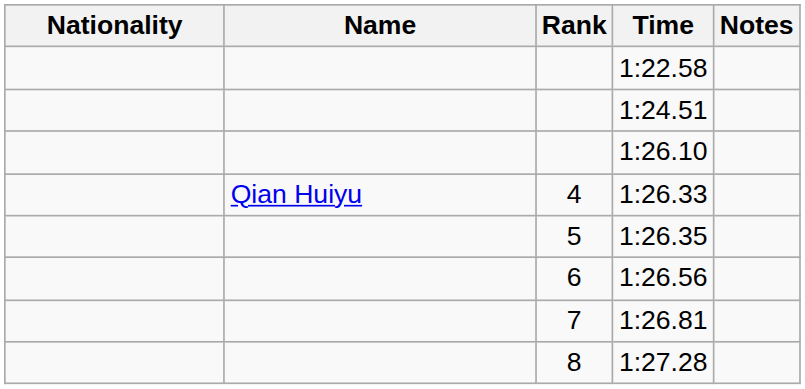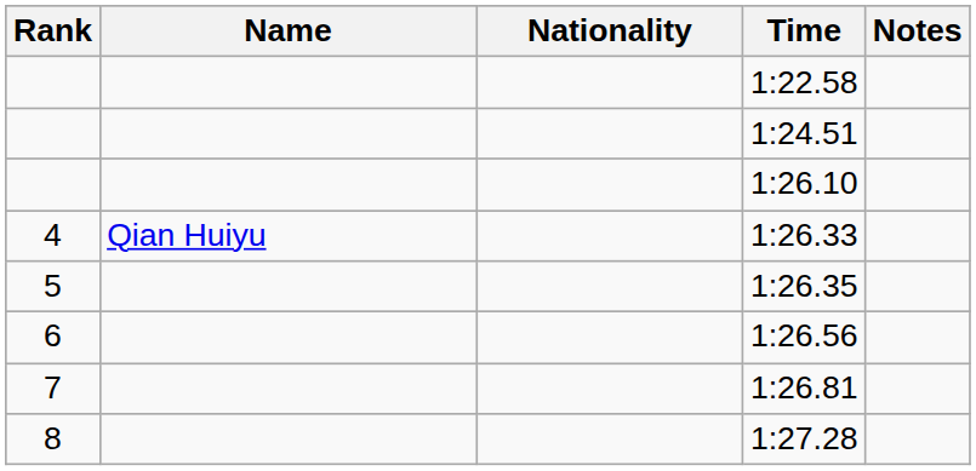columns swapped: Rank <-> Nationality
